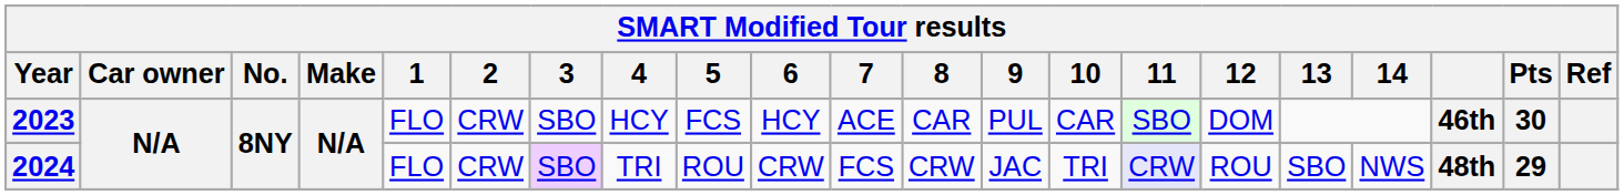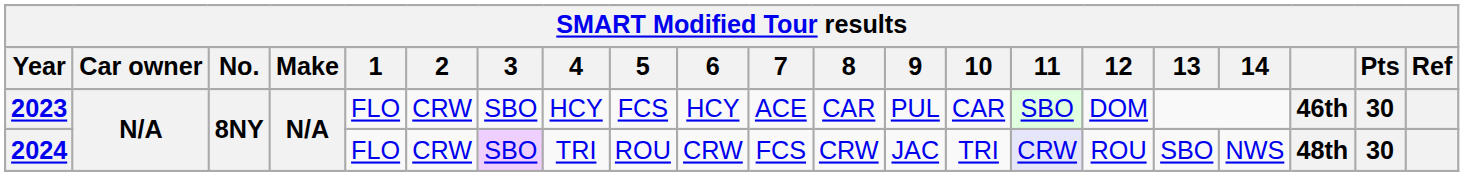2024 | Pts: 29 -> 30
